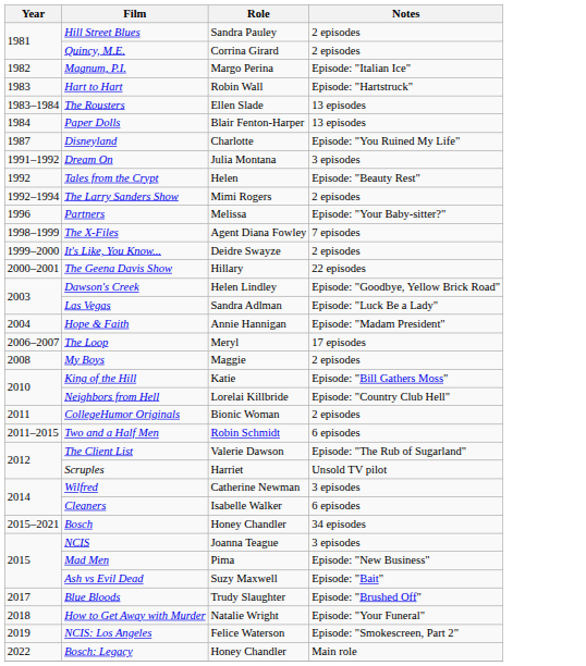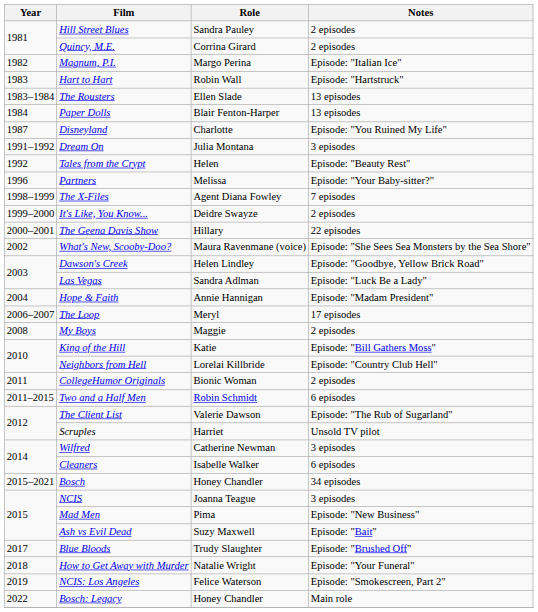- row: 1992–1994 | The Larry Sanders Show | Mimi Rogers | 2 episodes
+ row: 2002 | What's New, Scooby-Doo? | Maura Ravenmane (voice) | Episode: "She Sees Sea Monsters by the Sea Shore"
